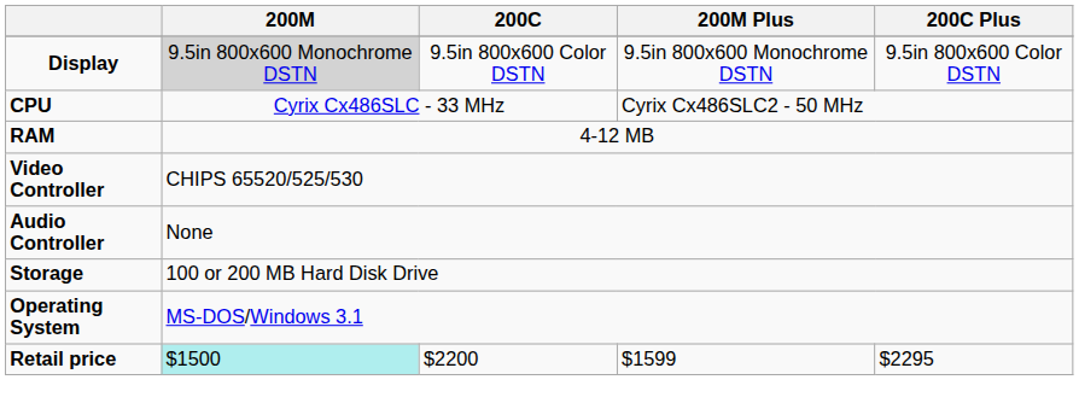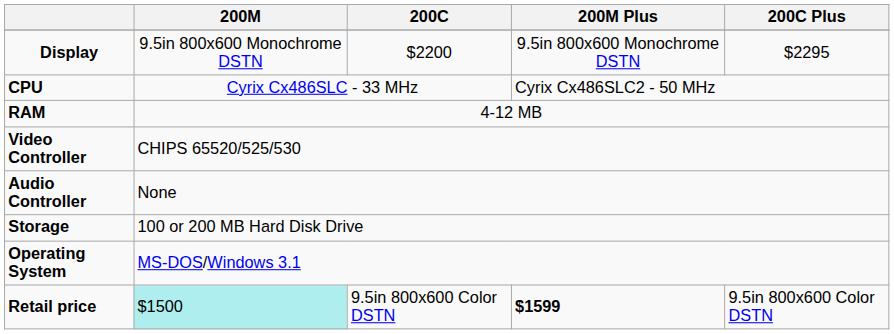Display | 200M: lightgrey background -> no background
Display | 200C: 9.5in 800x600 Color DSTN -> $2200
Display | 200C Plus: 9.5in 800x600 Color DSTN -> $2295
Retail price | 200C: $2200 -> 9.5in 800x600 Color DSTN
Retail price | 200M Plus: normal -> bold
Retail price | 200C Plus: $2295 -> 9.5in 800x600 Color DSTN
